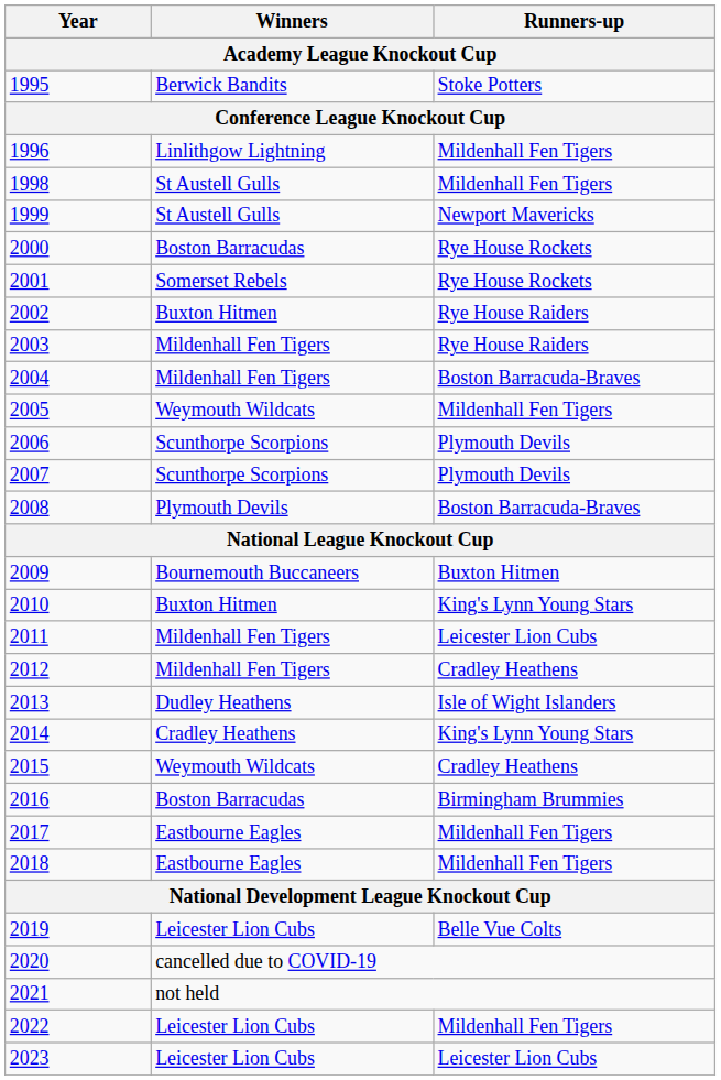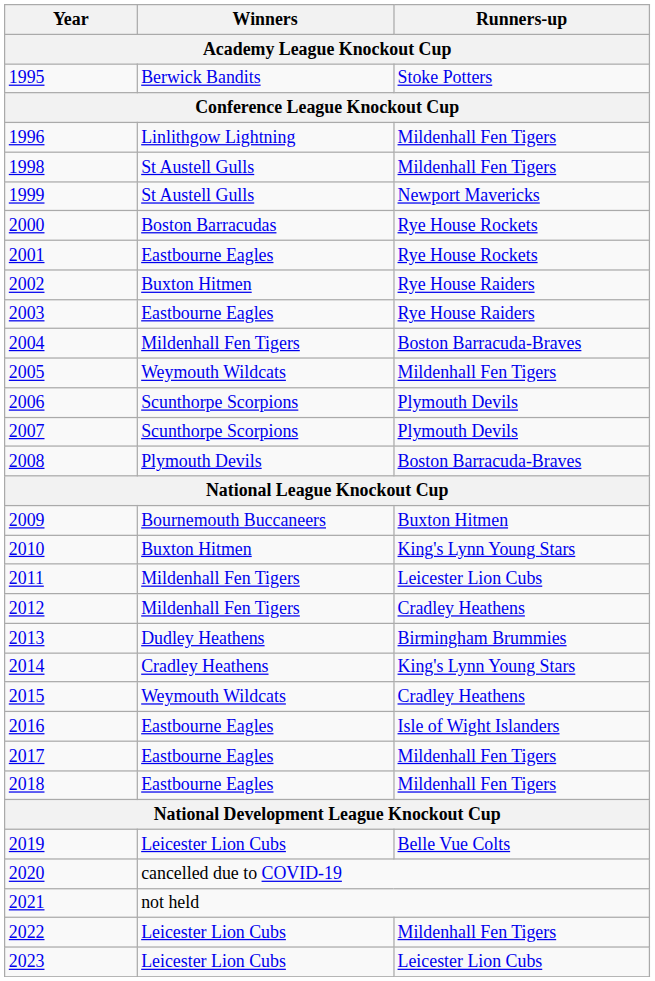2001 | Winners: Somerset Rebels -> Eastbourne Eagles
2003 | Winners: Mildenhall Fen Tigers -> Eastbourne Eagles
2013 | Runners-up: Isle of Wight Islanders -> Birmingham Brummies
2016 | Winners: Boston Barracudas -> Eastbourne Eagles
2016 | Runners-up: Birmingham Brummies -> Isle of Wight Islanders
